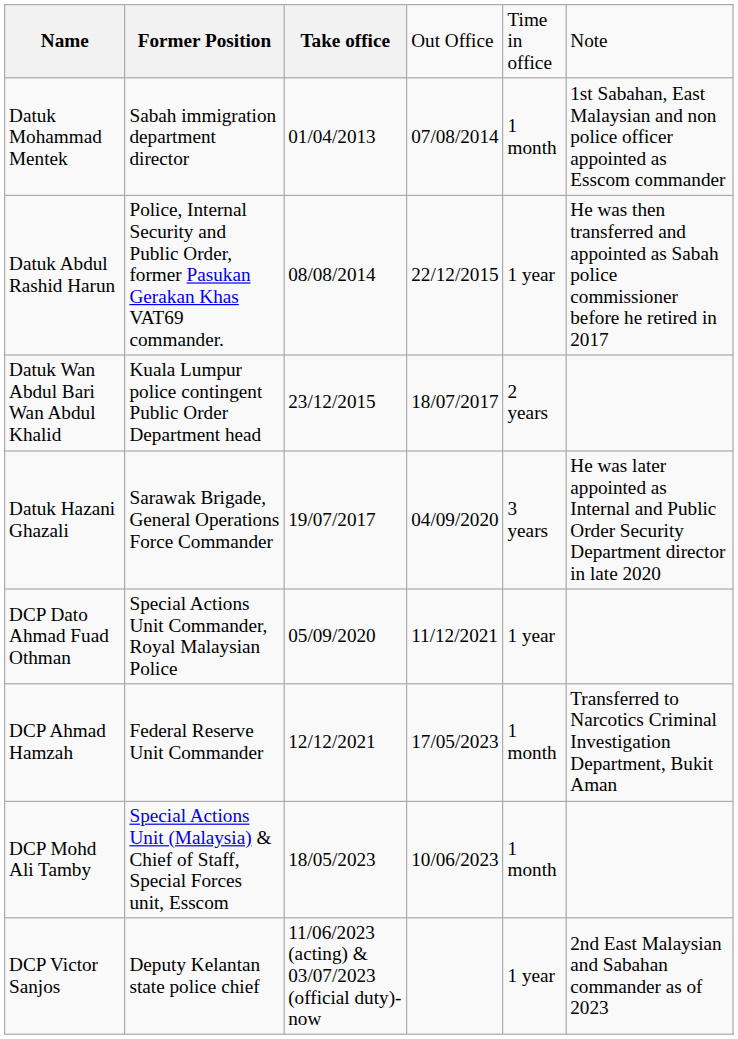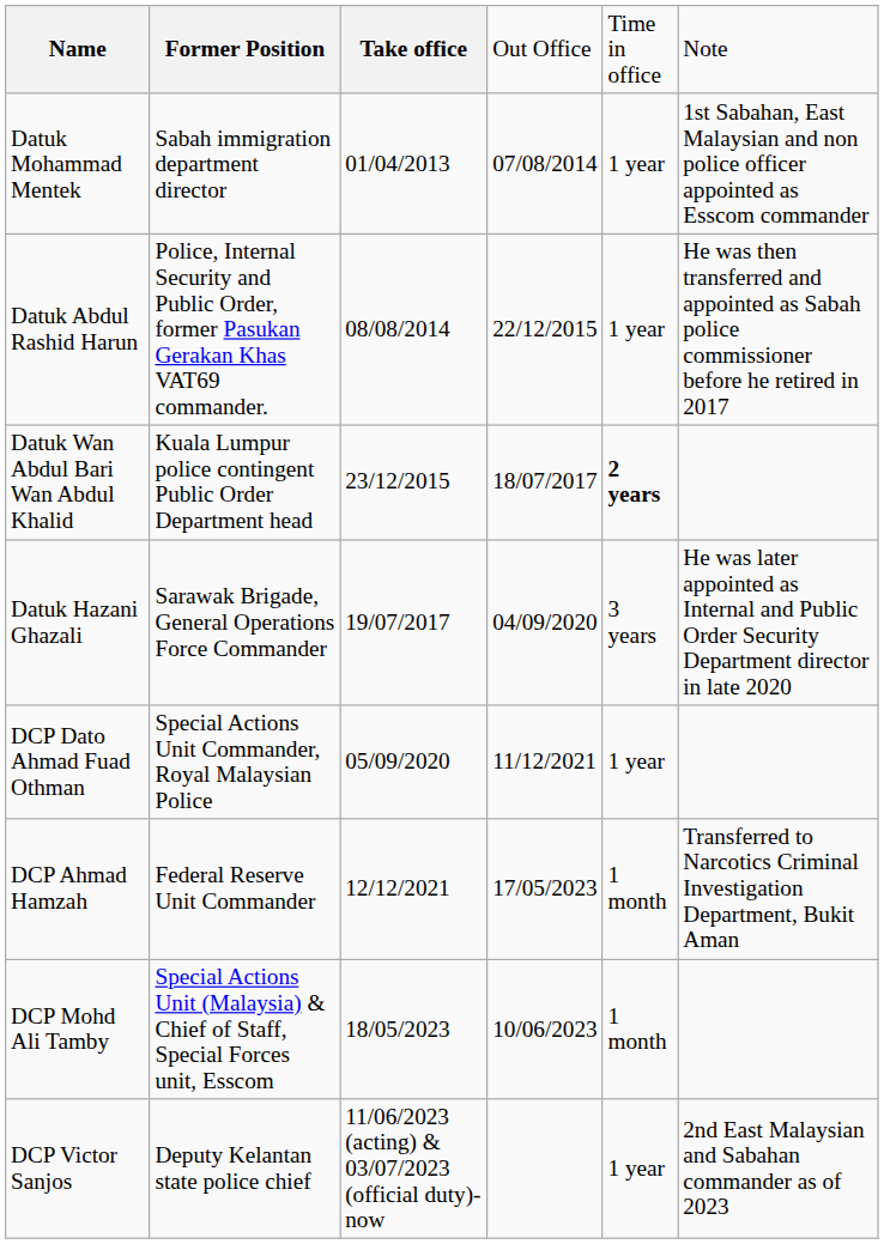Datuk Mohammad Mentek | column 5: 1 month -> 1 year
Datuk Wan Abdul Bari Wan Abdul Khalid | column 5: normal -> bold
